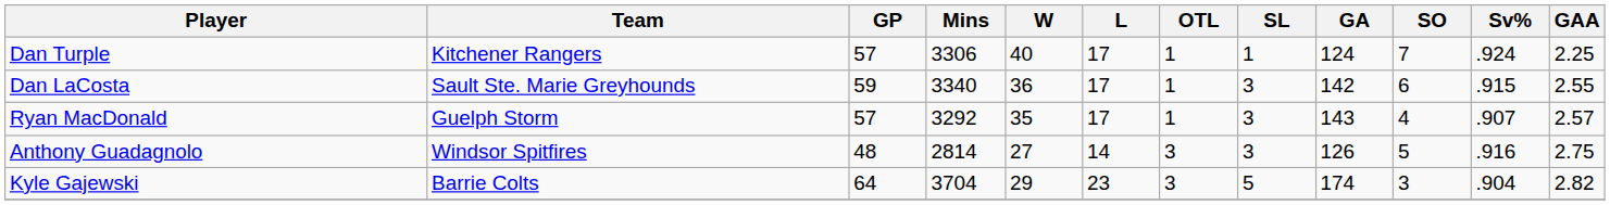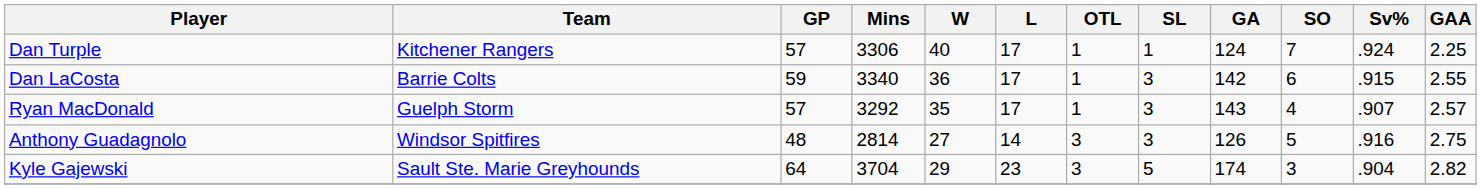Dan LaCosta | Team: Sault Ste. Marie Greyhounds -> Barrie Colts
Kyle Gajewski | Team: Barrie Colts -> Sault Ste. Marie Greyhounds
